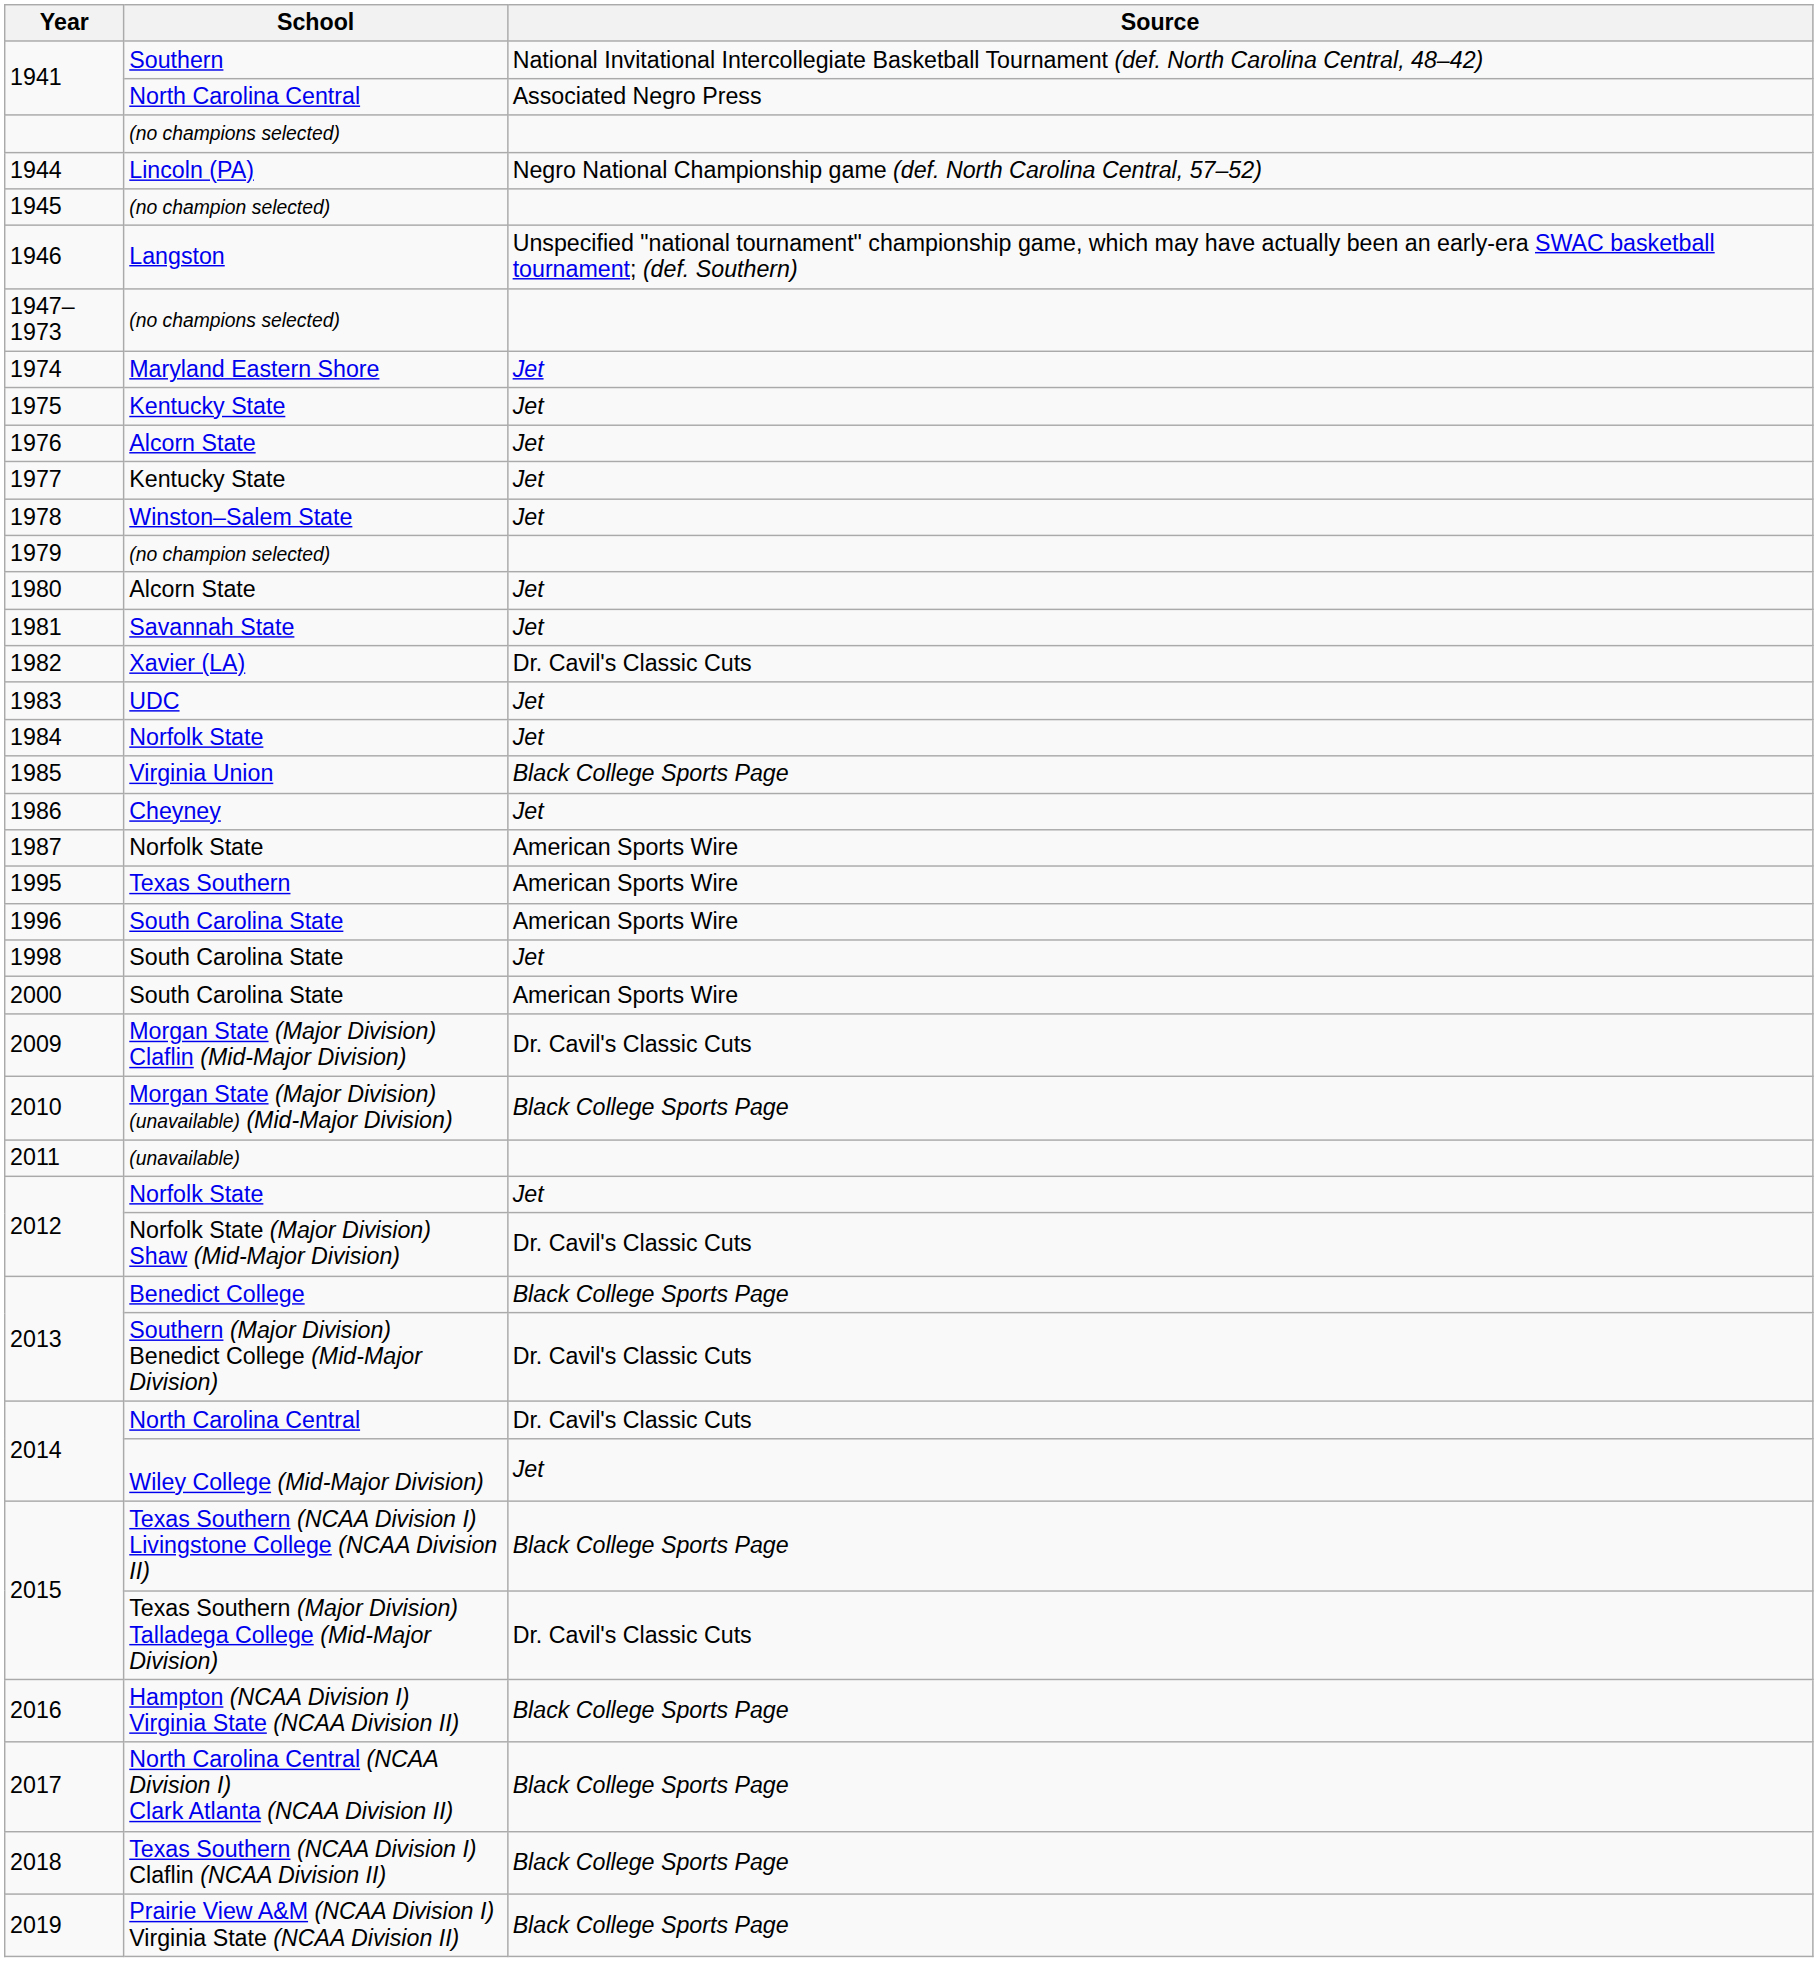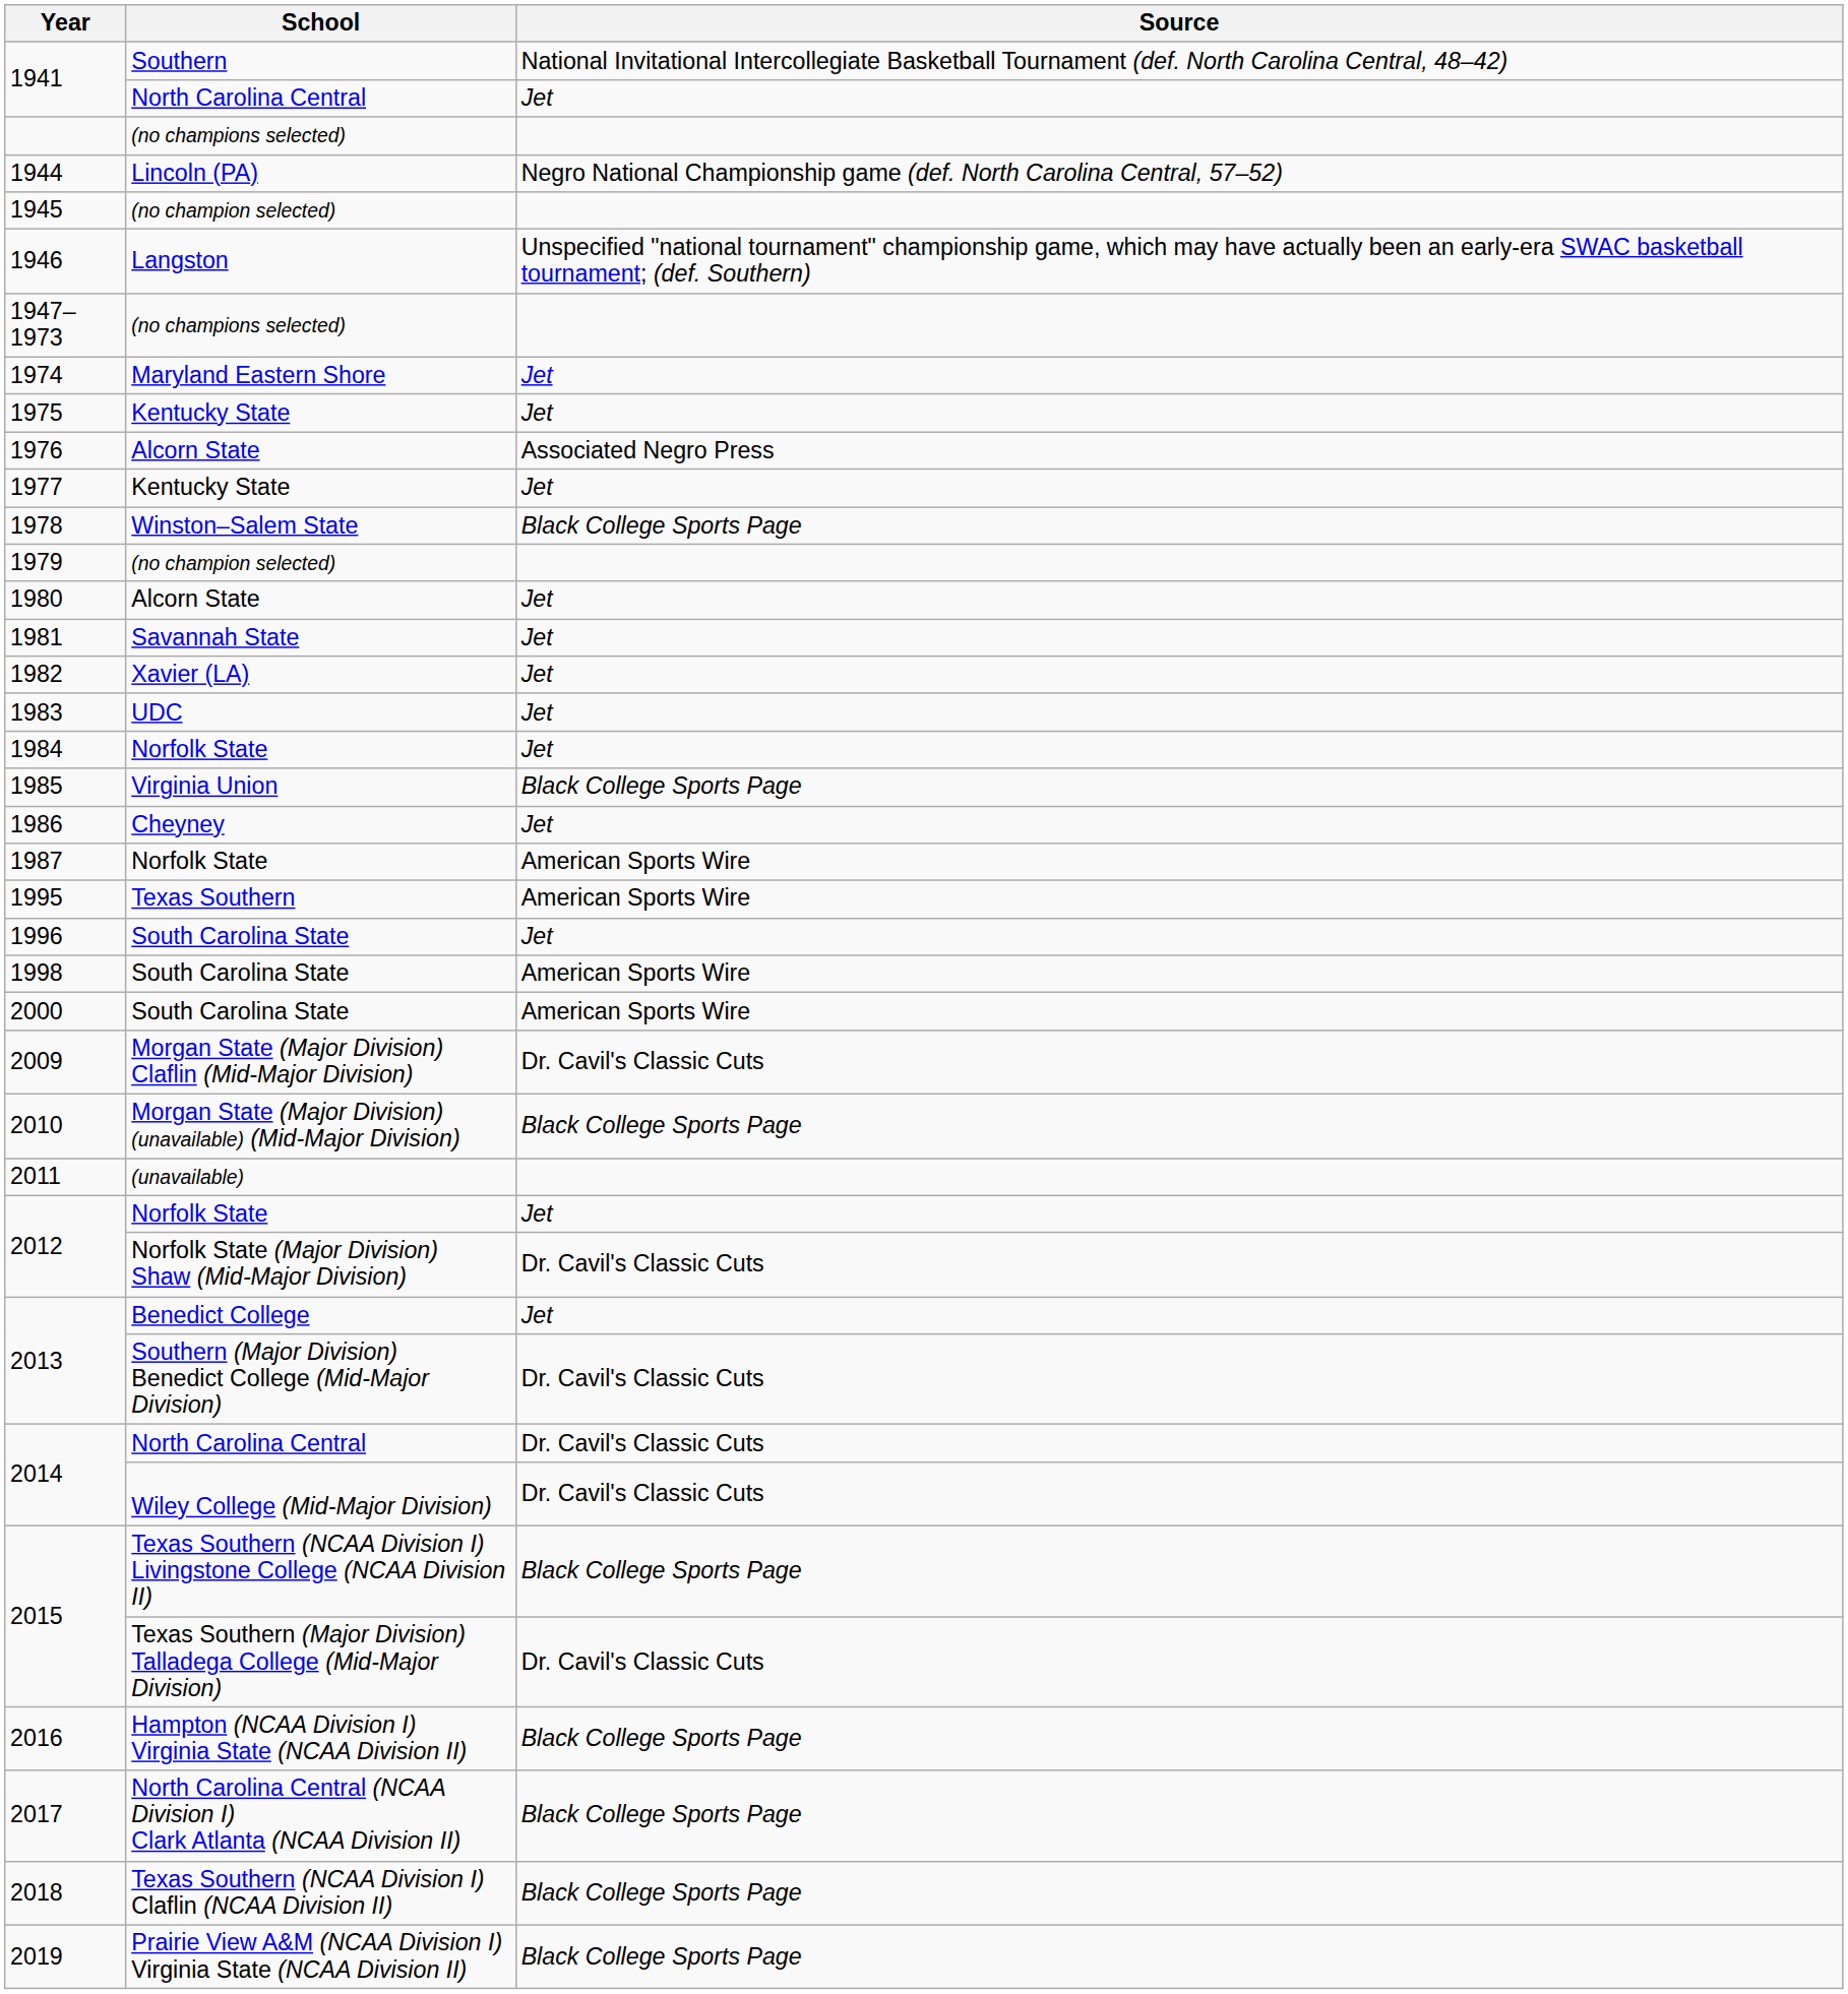1941 / North Carolina Central | Source: Associated Negro Press -> Jet
1976 | Source: Jet -> Associated Negro Press
1978 | Source: Jet -> Black College Sports Page
1982 | Source: Dr. Cavil's Classic Cuts -> Jet
1996 | Source: American Sports Wire -> Jet
1998 | Source: Jet -> American Sports Wire
2013 / Benedict College | Source: Black College Sports Page -> Jet
2014 / Wiley College (Mid-Major Division) | Source: Jet -> Dr. Cavil's Classic Cuts
